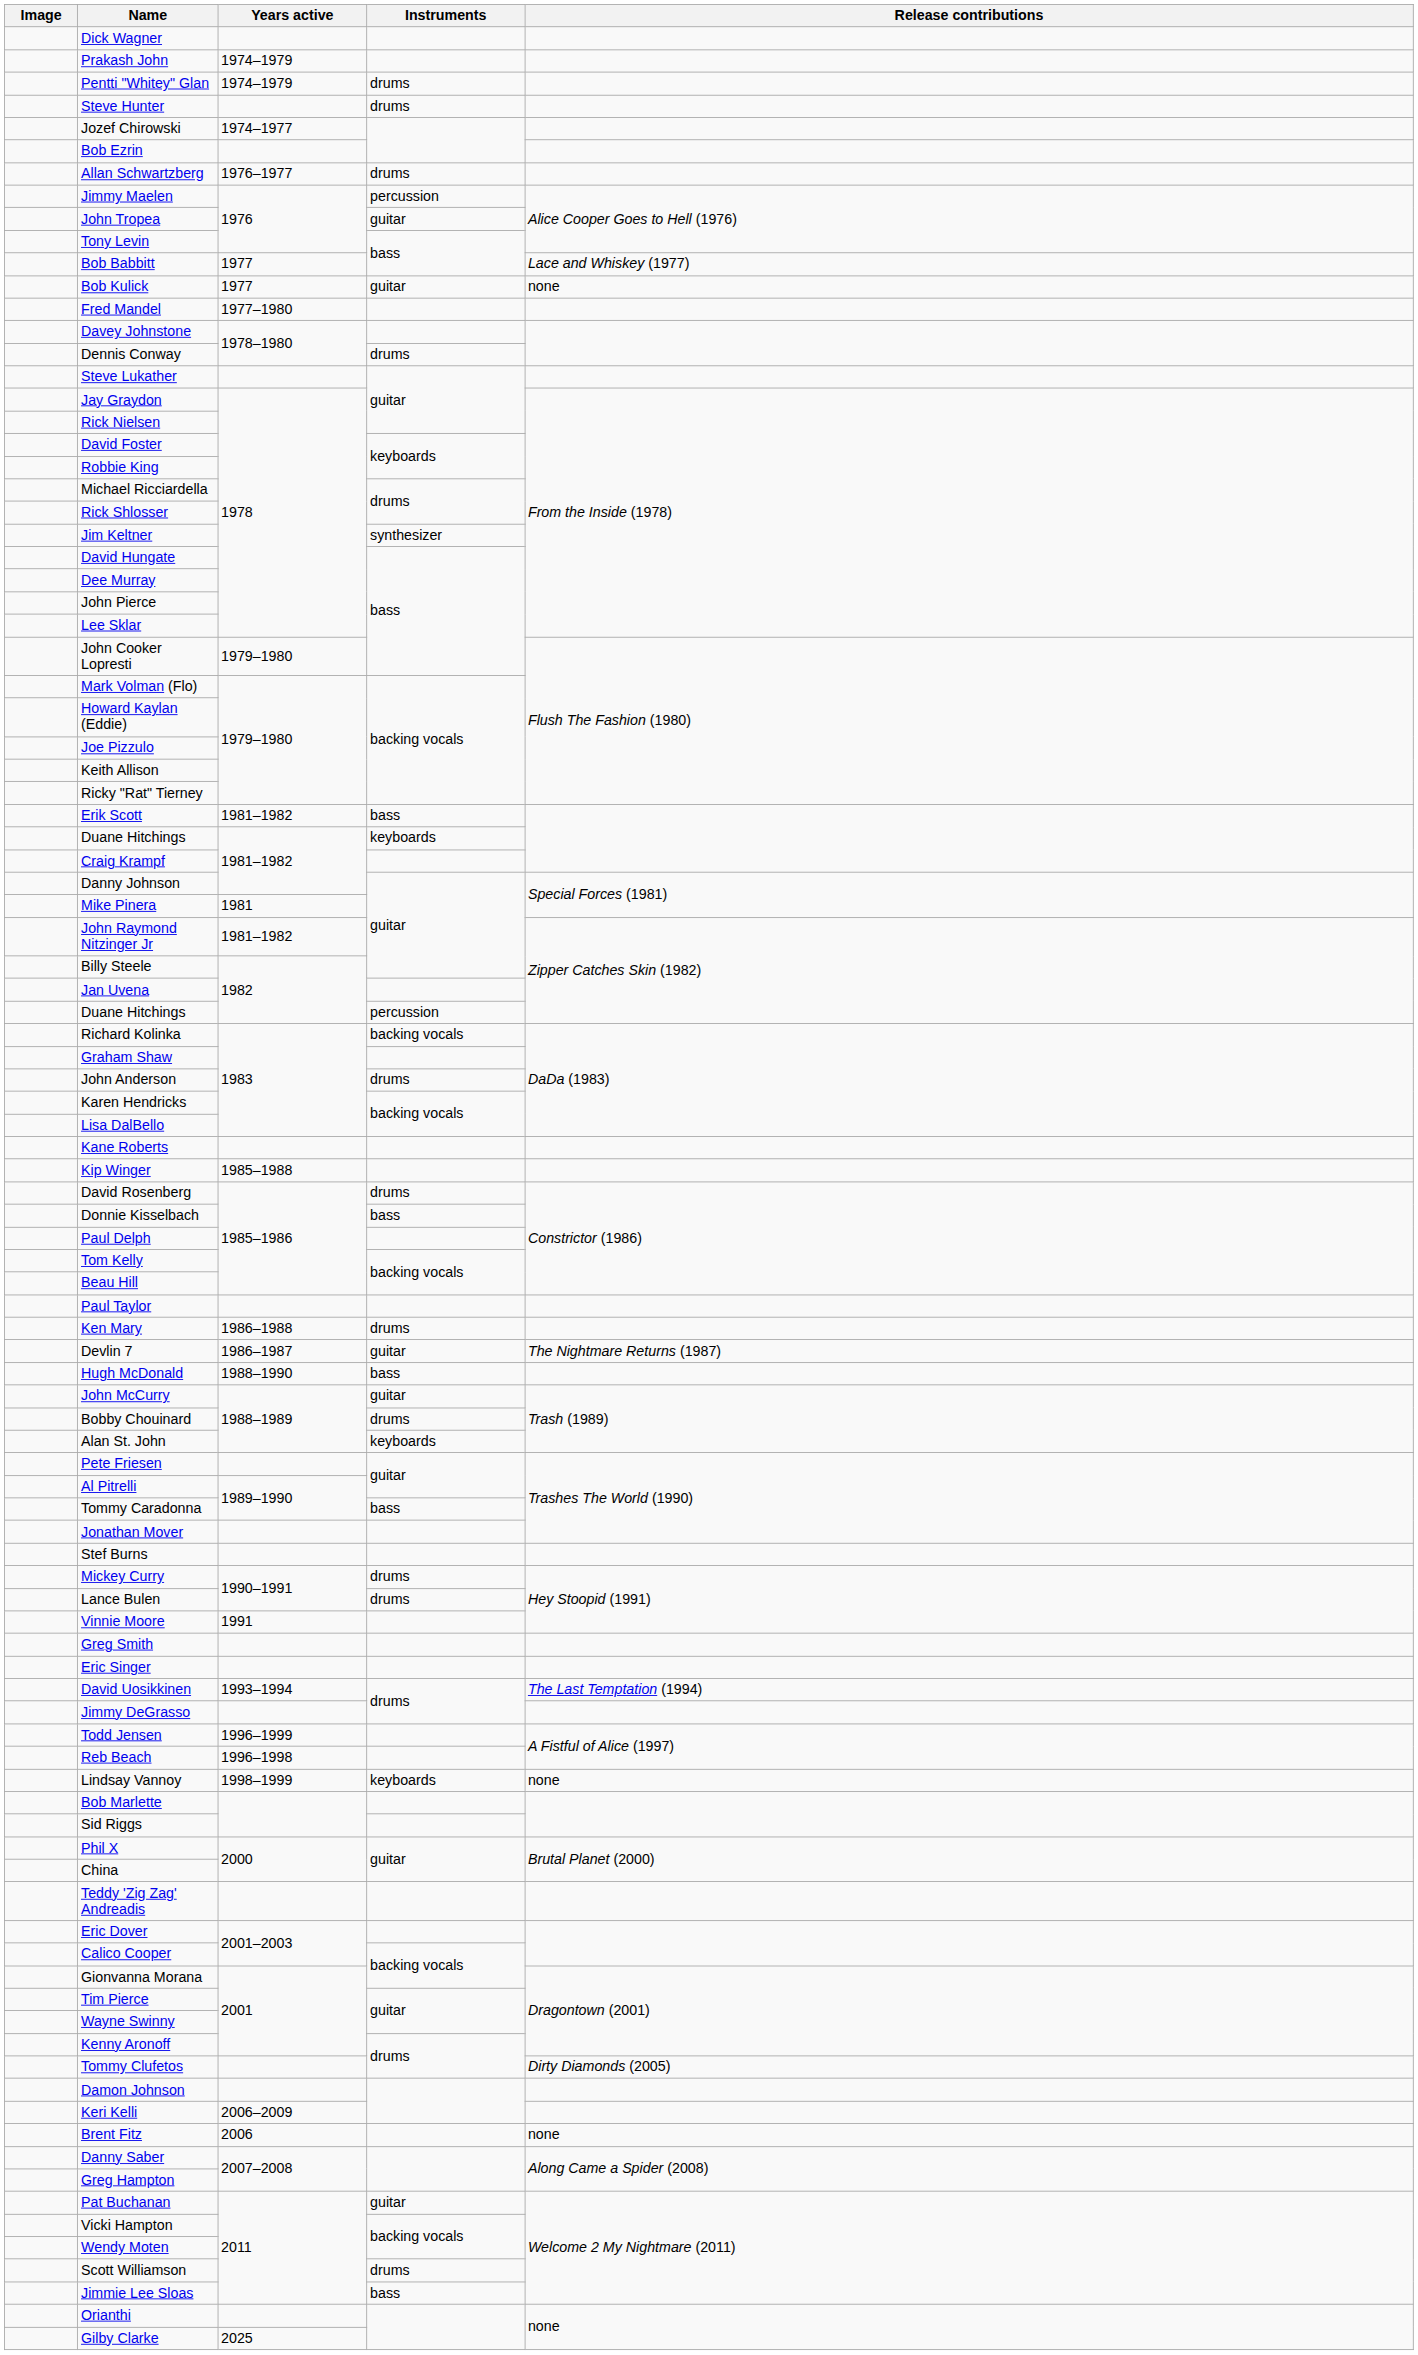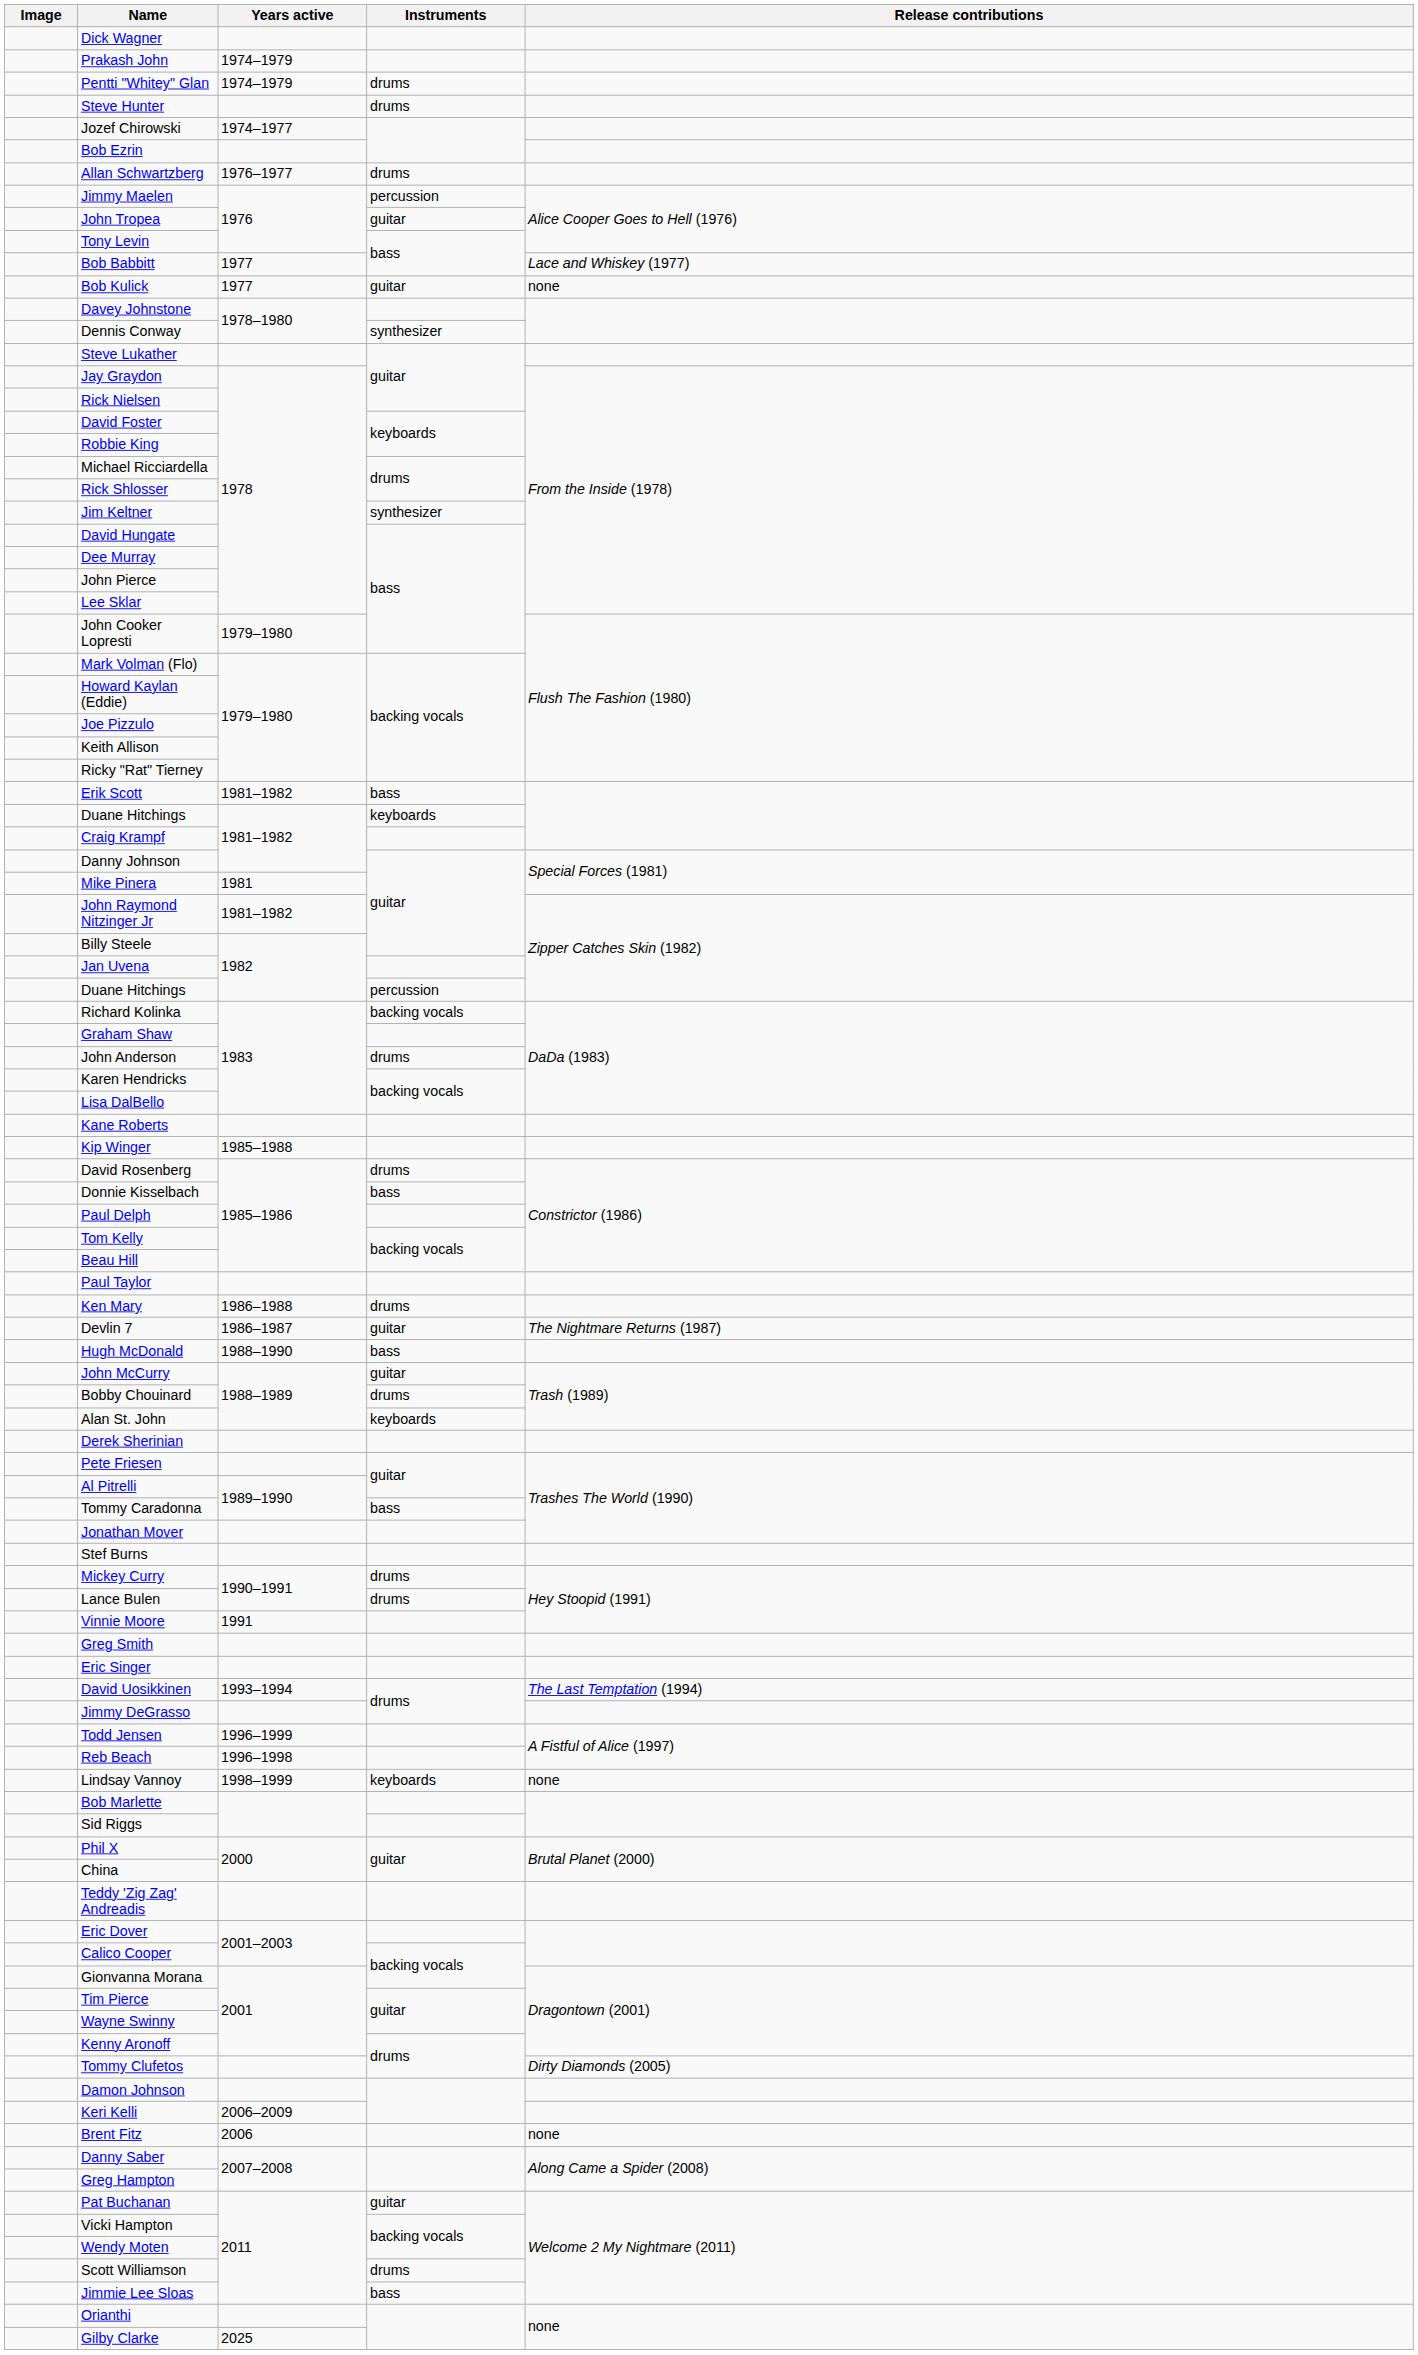- row: Fred Mandel | 1977–1980
Dennis Conway | Instruments: drums -> synthesizer
+ row: Derek Sherinian
